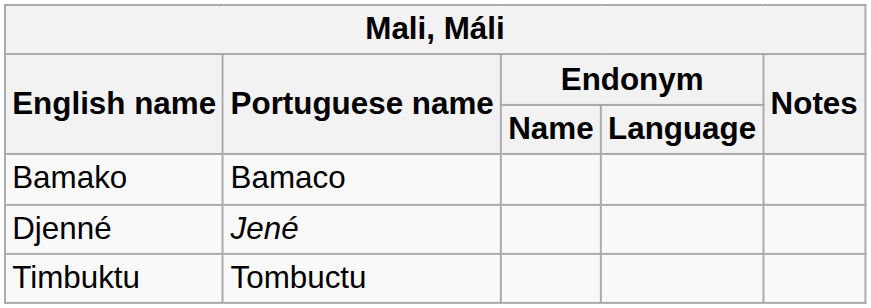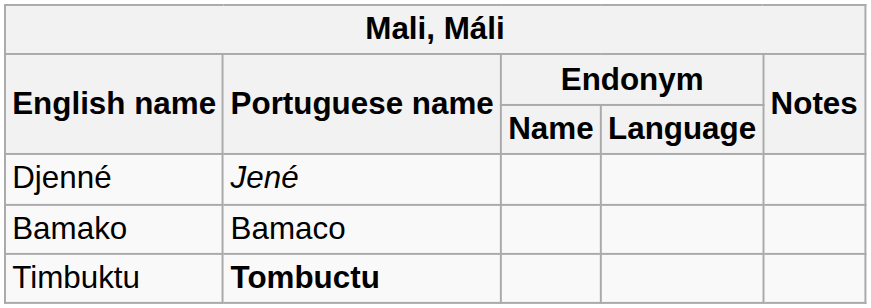rows swapped: Bamako <-> Djenné
Timbuktu | Portuguese name: normal -> bold
